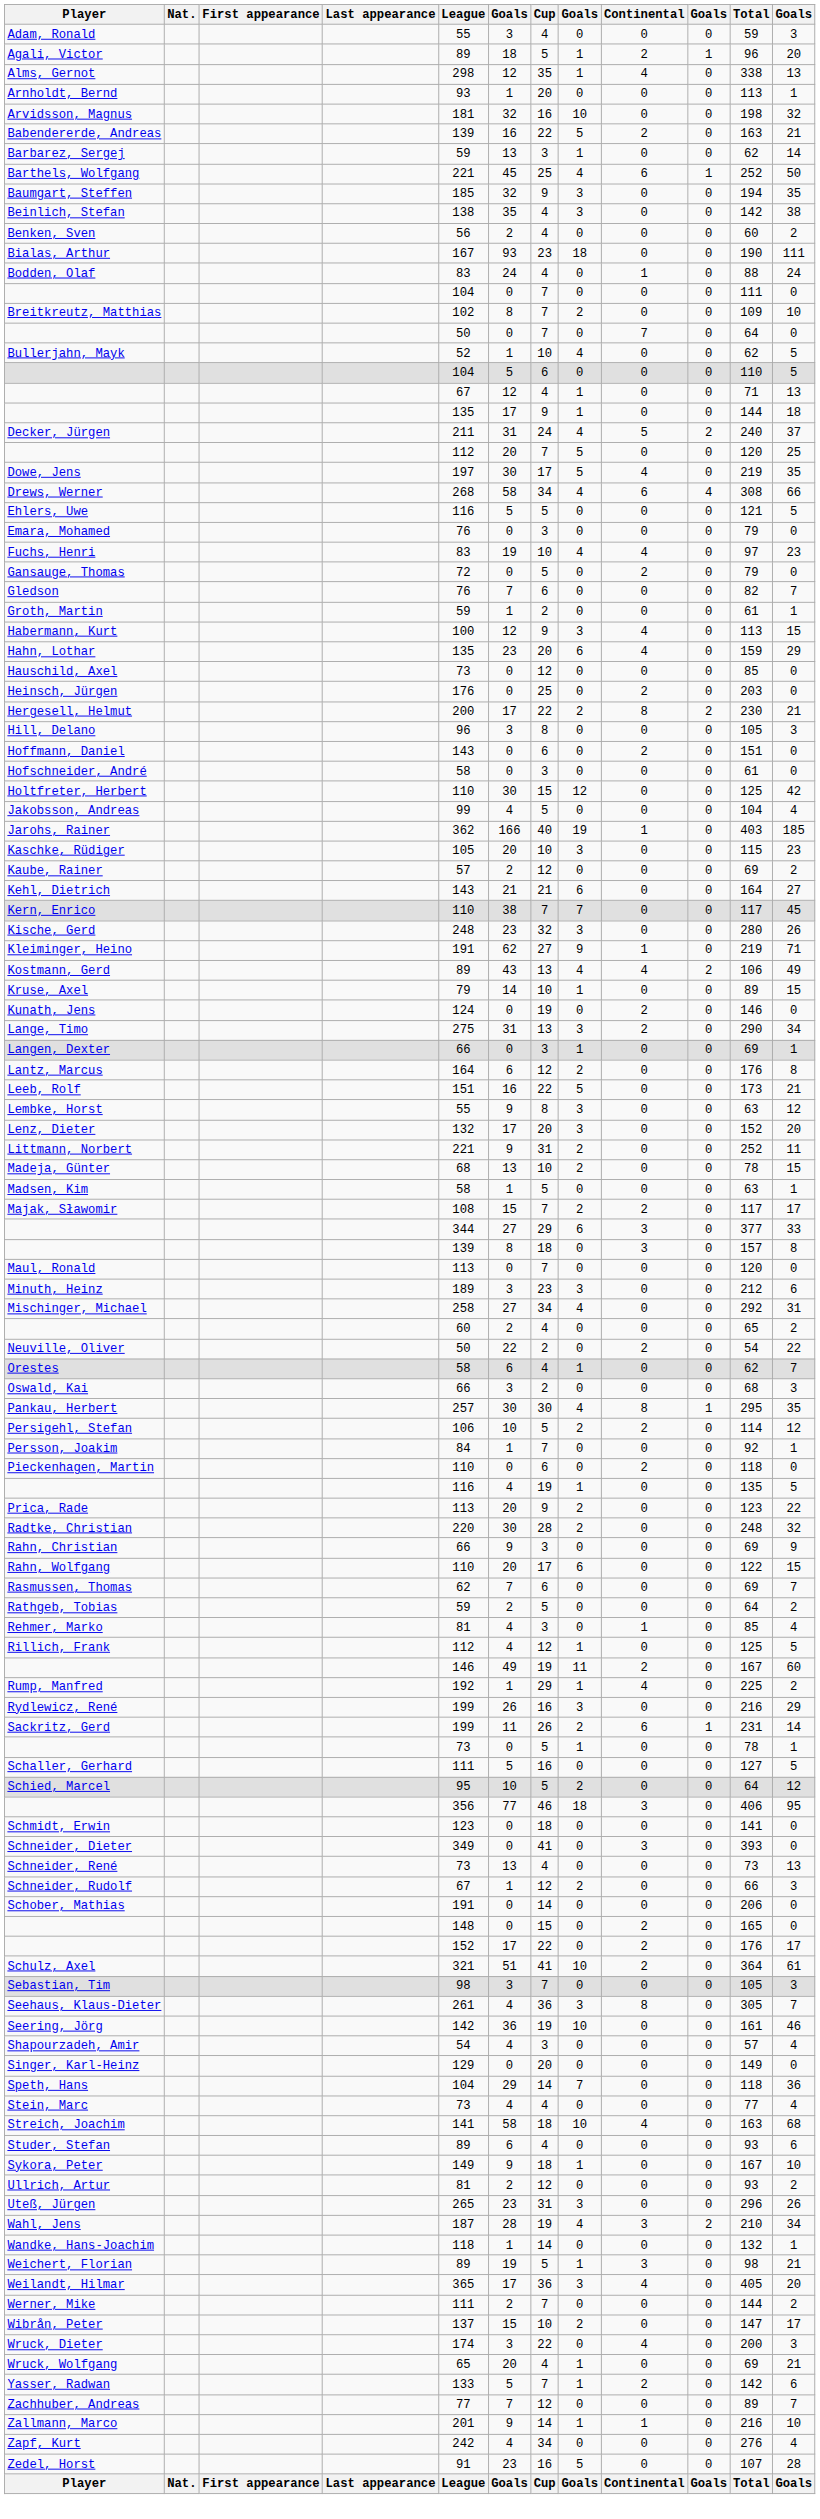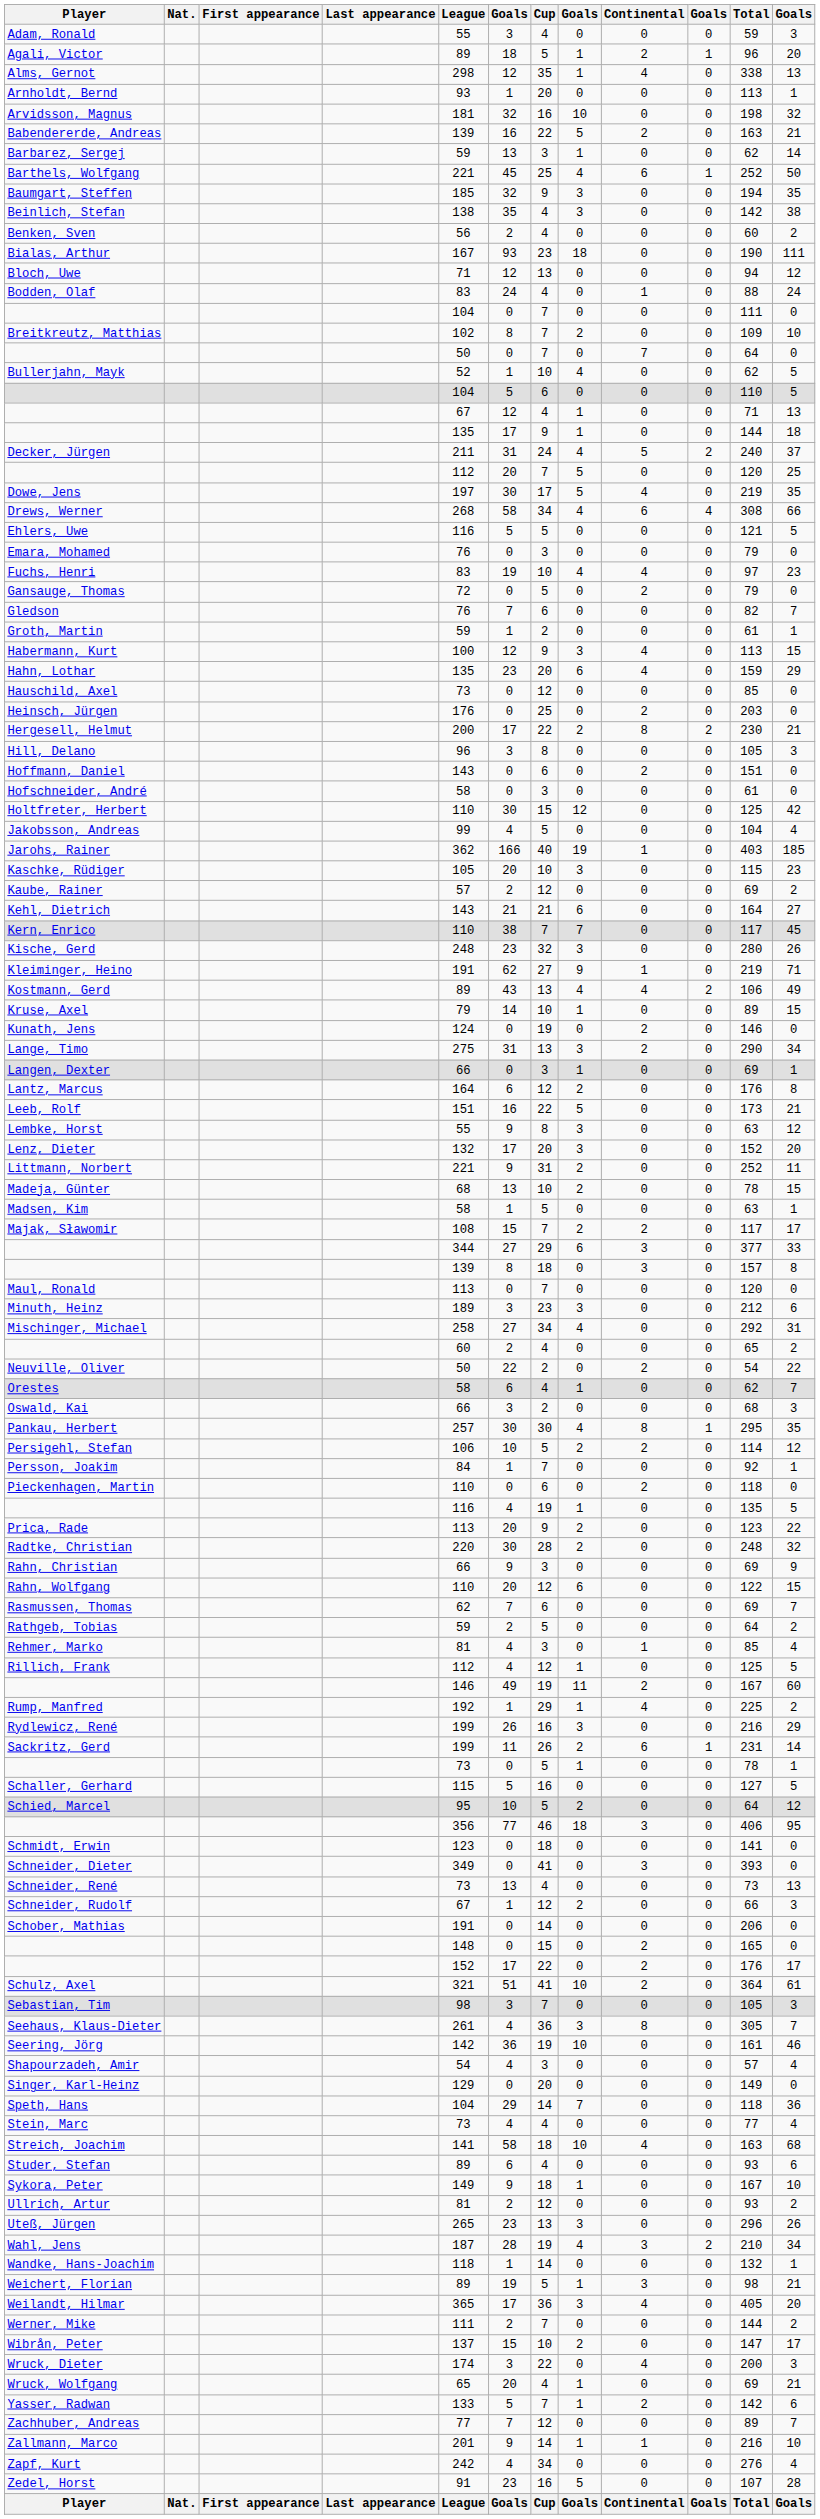+ row: Bloch, Uwe | 71 | 12 | 13 | 0 | 0 | 0 | 94 | 12
Rahn, Wolfgang | Cup: 17 -> 12
Schaller, Gerhard | League: 111 -> 115
Uteß, Jürgen | Cup: 31 -> 13
